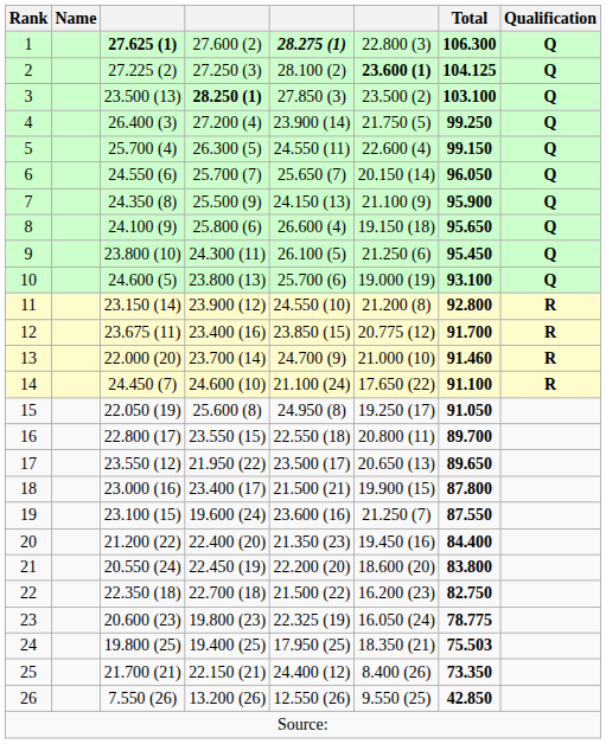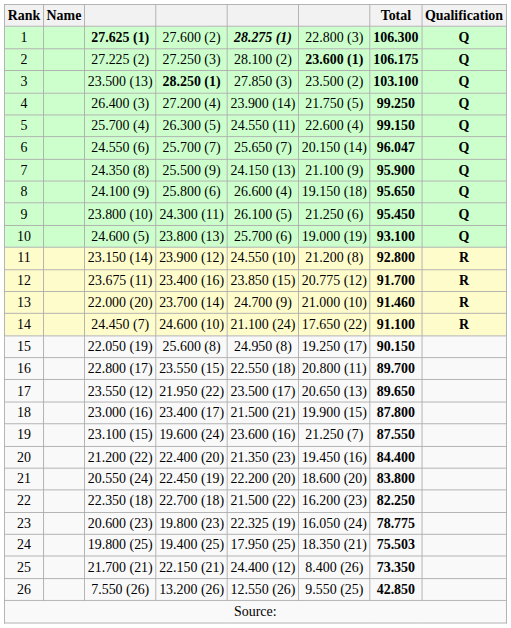2 | Total: 104.125 -> 106.175
6 | Total: 96.050 -> 96.047
15 | Total: 91.050 -> 90.150
22 | Total: 82.750 -> 82.250
